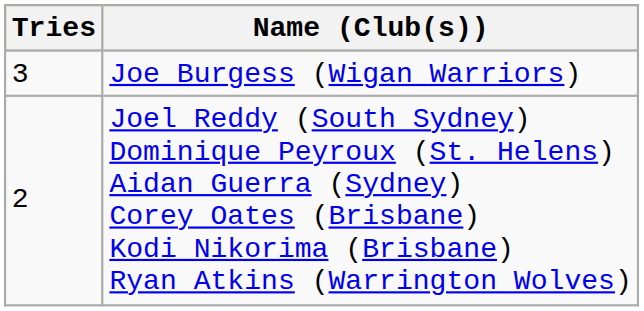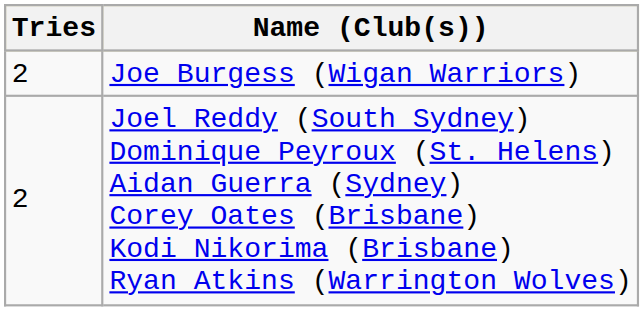Joe Burgess (Wigan Warriors) | Tries: 3 -> 2
